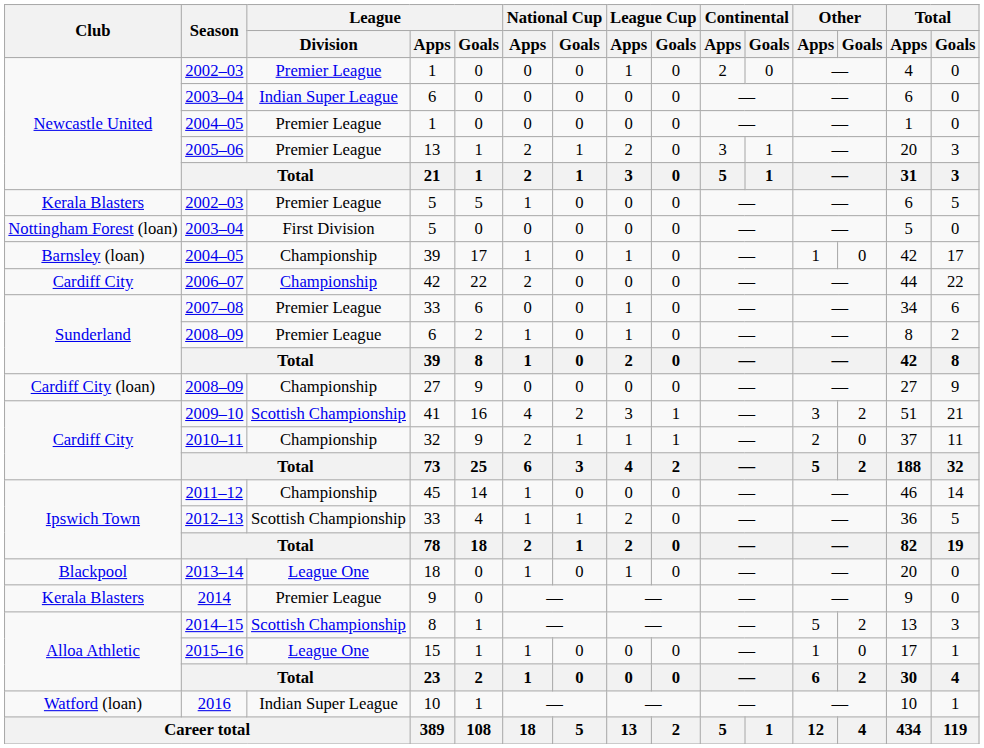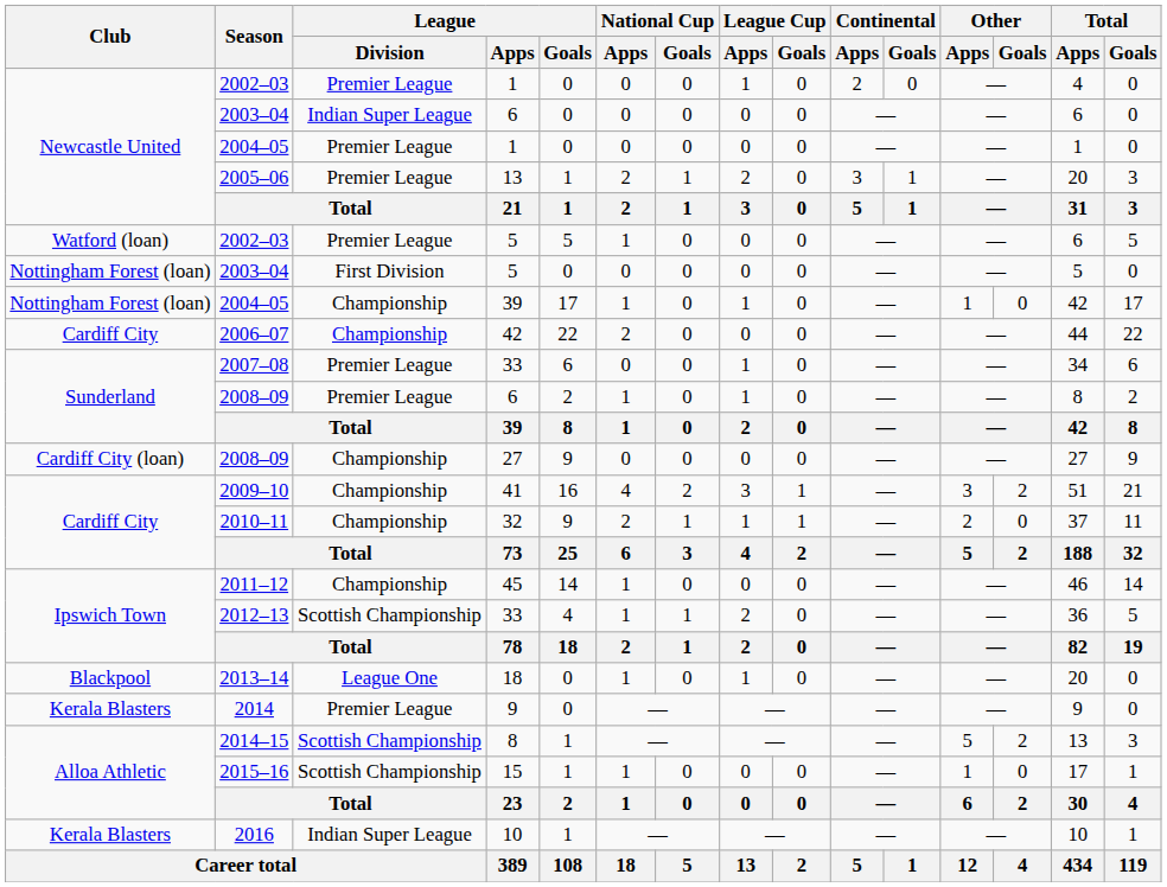2002–03 / 5 | Club: Kerala Blasters -> Watford (loan)
2004–05 / 39 | Club: Barnsley (loan) -> Nottingham Forest (loan)
2009–10 | League / Division: Scottish Championship -> Championship
2015–16 | League / Division: League One -> Scottish Championship
2016 | Club: Watford (loan) -> Kerala Blasters
